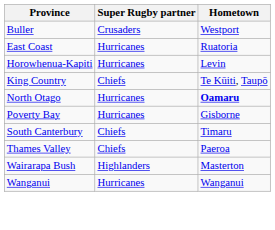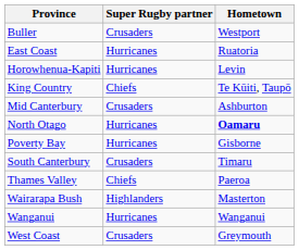+ row: Mid Canterbury | Crusaders | Ashburton
South Canterbury | Super Rugby partner: Chiefs -> Crusaders
+ row: West Coast | Crusaders | Greymouth
